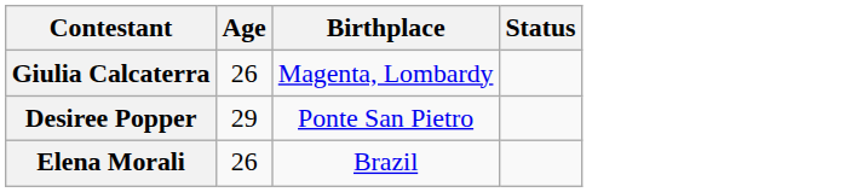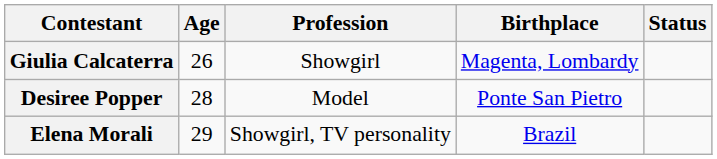+ column: Profession | Showgirl | Model | Showgirl, TV personality
Desiree Popper | Age: 29 -> 28
Elena Morali | Age: 26 -> 29
